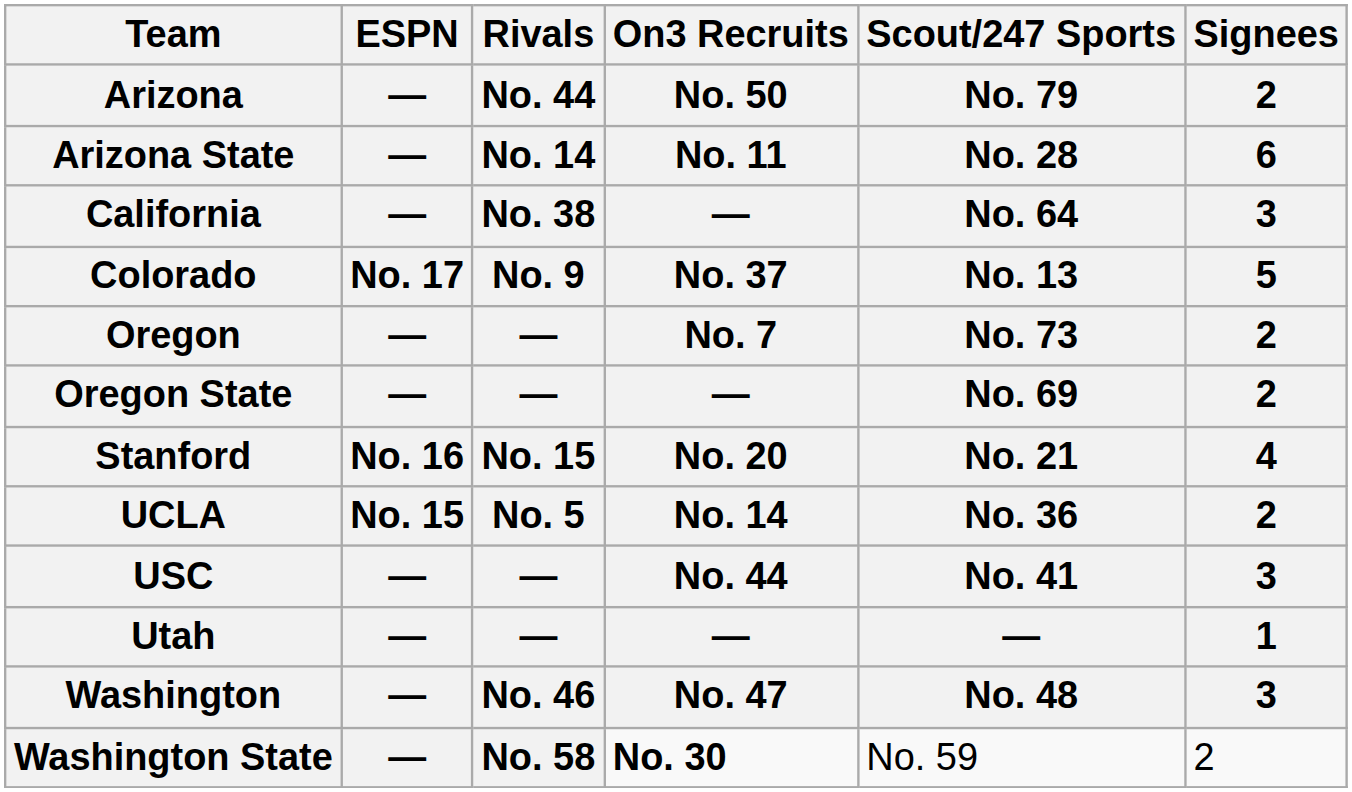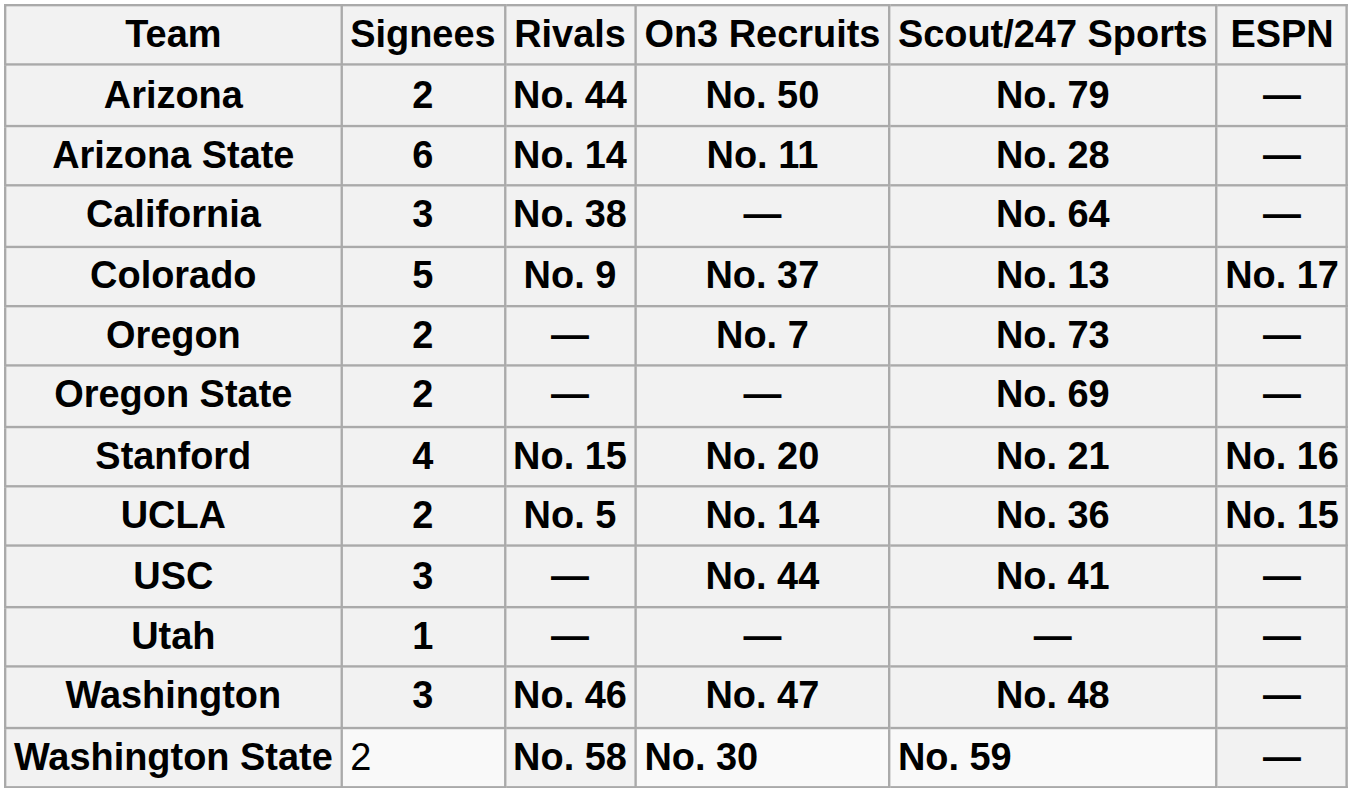columns swapped: ESPN / — / ― / No. 17 / ― / No. 16 / No. 15 / ― <-> Signees / 2 / 6 / 3 / 5 / 2 / 4 / 2 / 3 / 1 / 3
Washington State | column 5: normal -> bold
